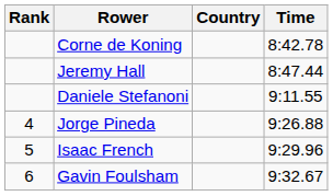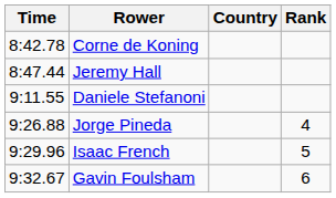columns swapped: Rank <-> Time
